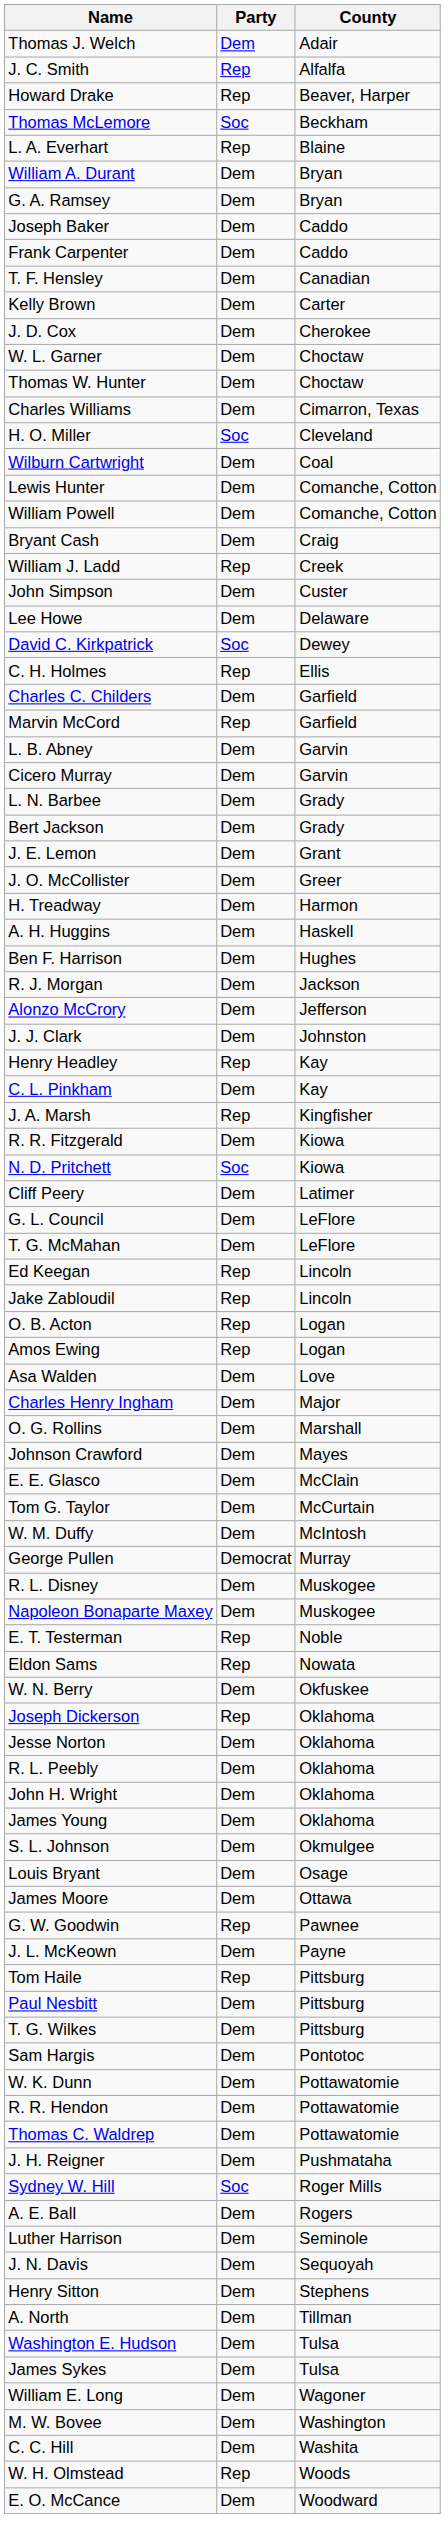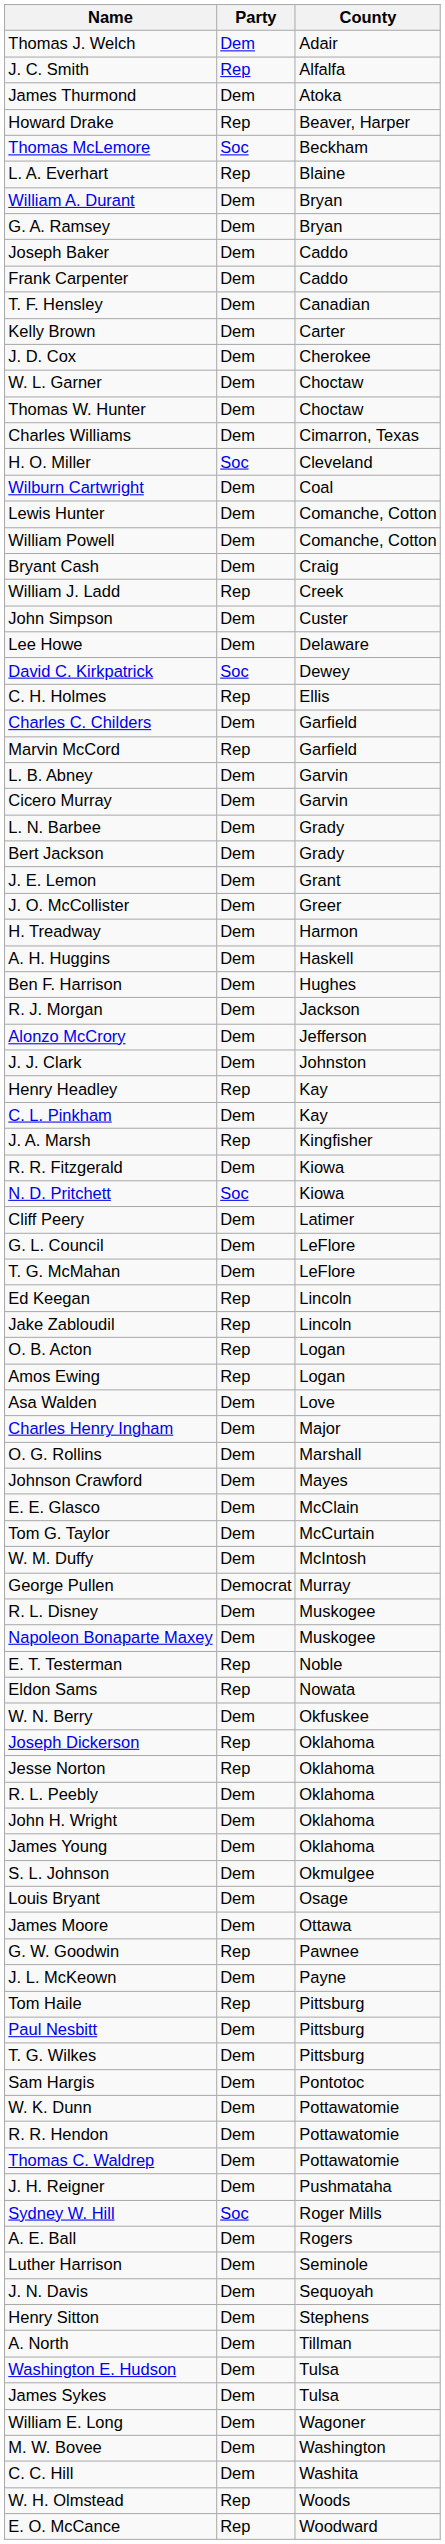+ row: James Thurmond | Dem | Atoka
Jesse Norton | Party: Dem -> Rep
E. O. McCance | Party: Dem -> Rep
